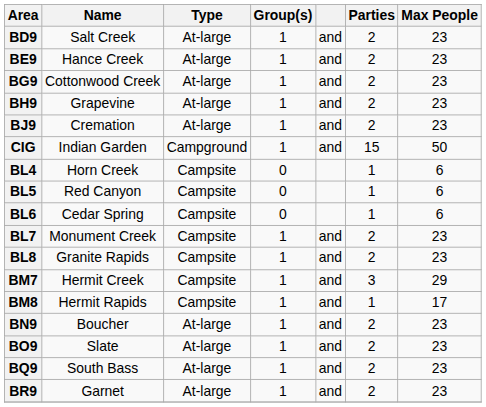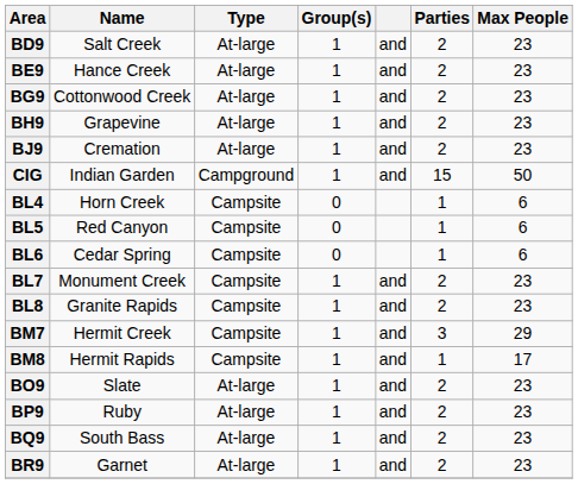- row: BN9 | Boucher | At-large | 1 | and | 2 | 23
+ row: BP9 | Ruby | At-large | 1 | and | 2 | 23
